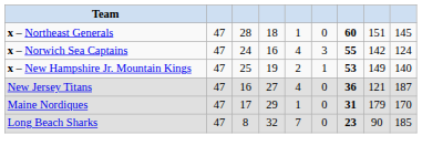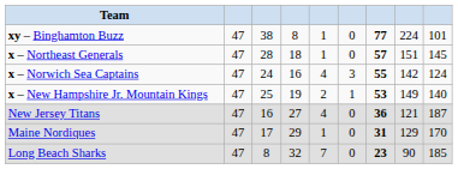+ row: xy – Binghamton Buzz | 47 | 38 | 8 | 1 | 0 | 77 | 224 | 101
x – Northeast Generals | column 7: 60 -> 57
Maine Nordiques | column 8: 179 -> 129
